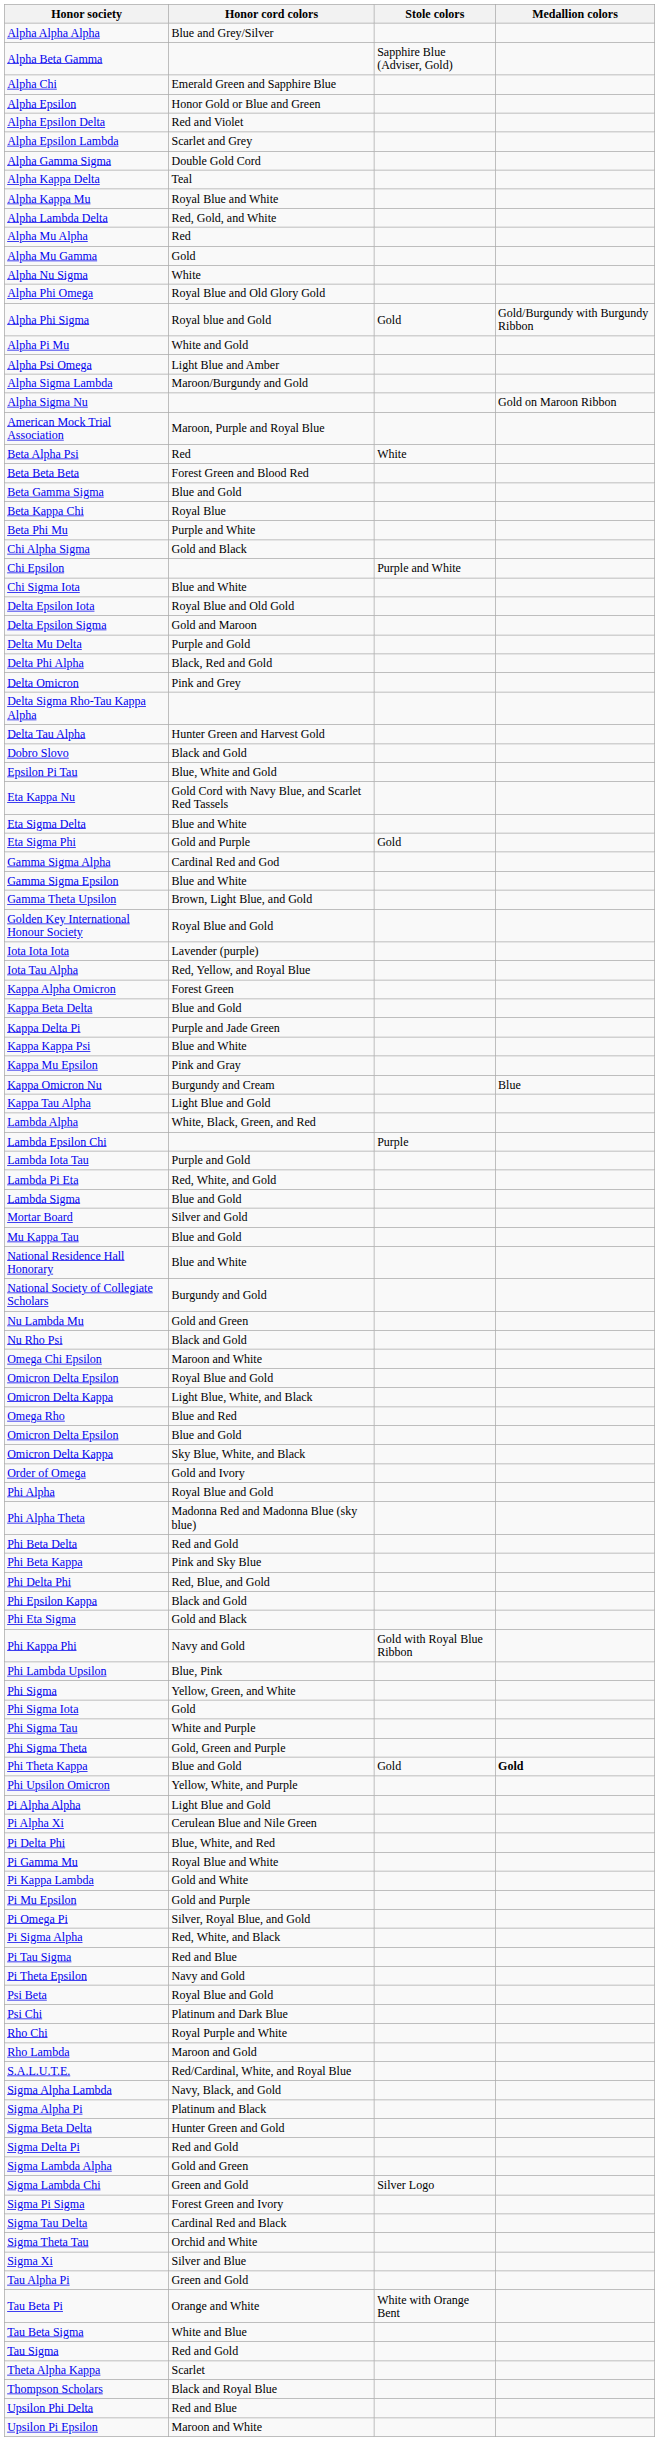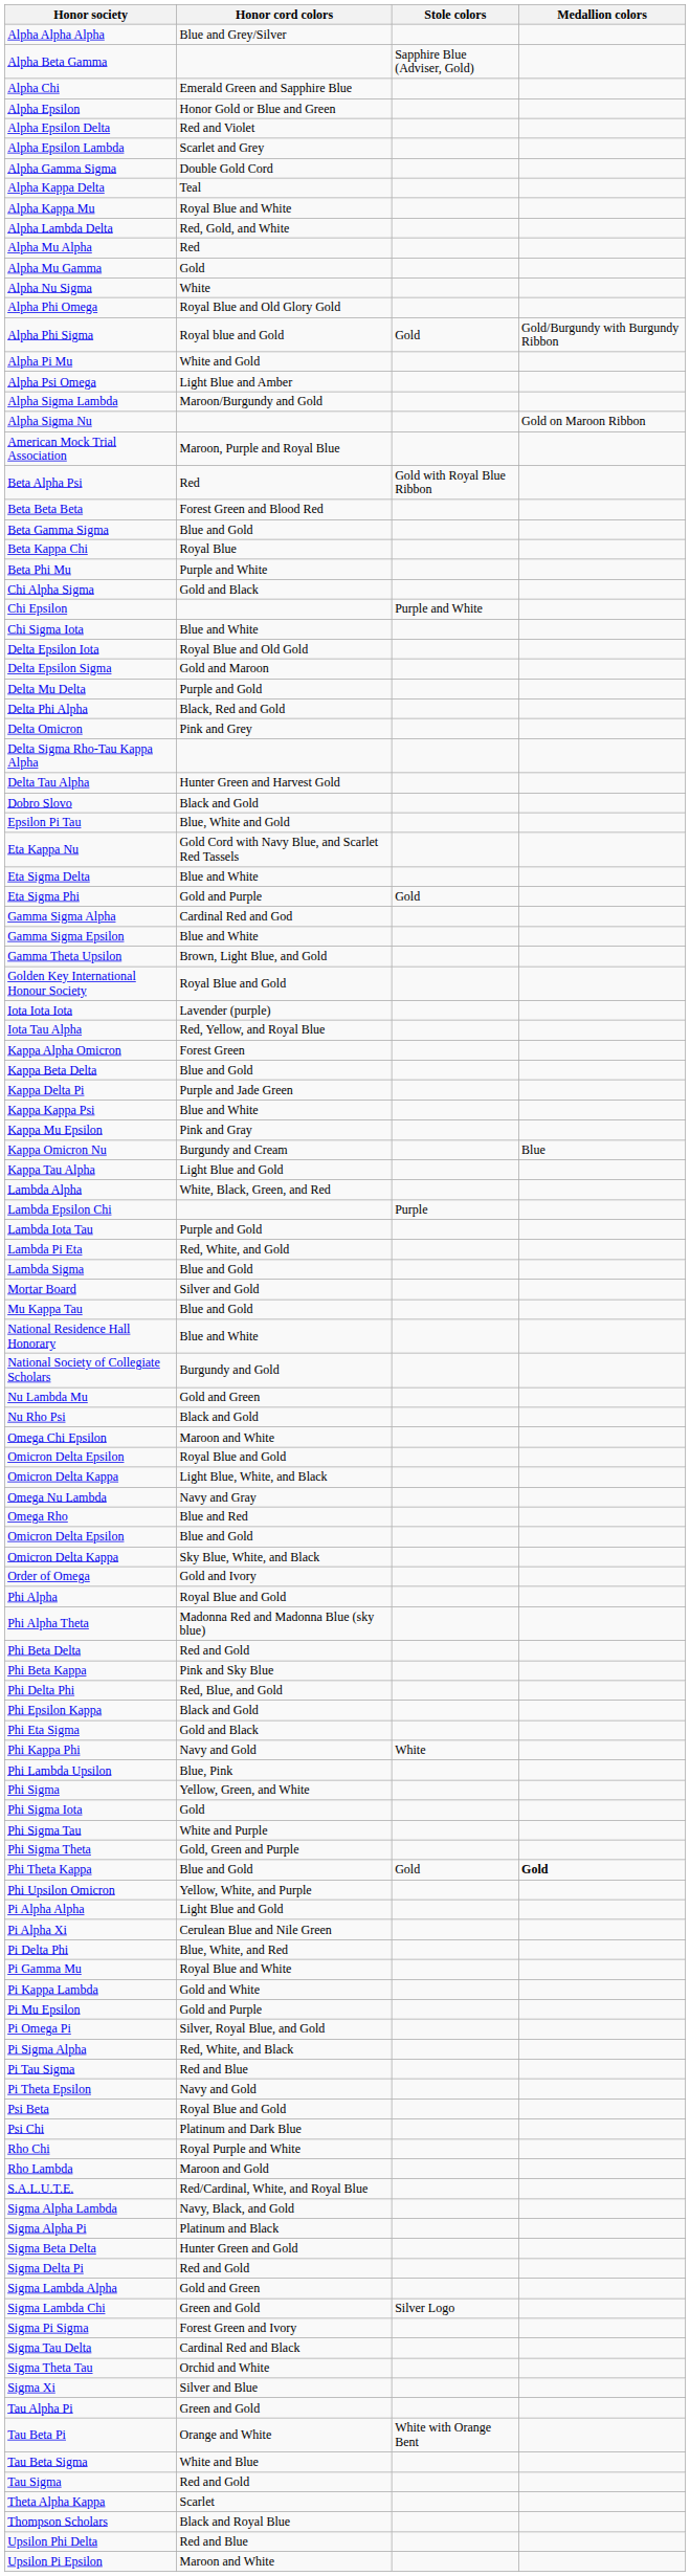Beta Alpha Psi | Stole colors: White -> Gold with Royal Blue Ribbon
+ row: Omega Nu Lambda | Navy and Gray
Phi Kappa Phi | Stole colors: Gold with Royal Blue Ribbon -> White
